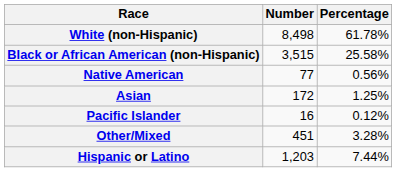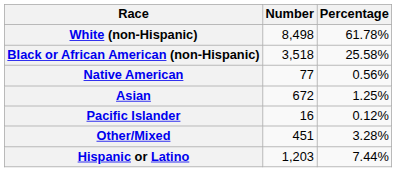Black or African American (non-Hispanic) | Number: 3,515 -> 3,518
Asian | Number: 172 -> 672
